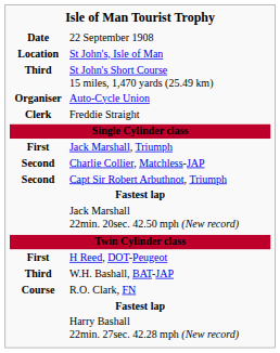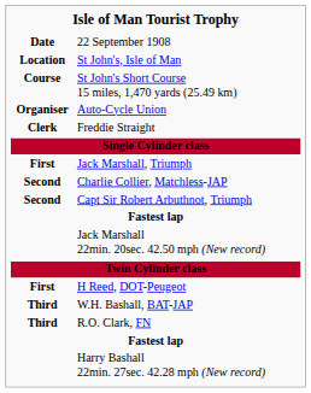St John's Short Course 15 miles, 1,470 yards (25.49 km) | column 1: Third -> Course
R.O. Clark, FN | column 1: Course -> Third
